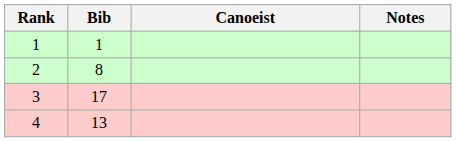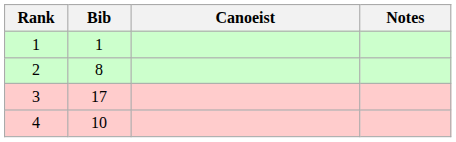4 | Bib: 13 -> 10
